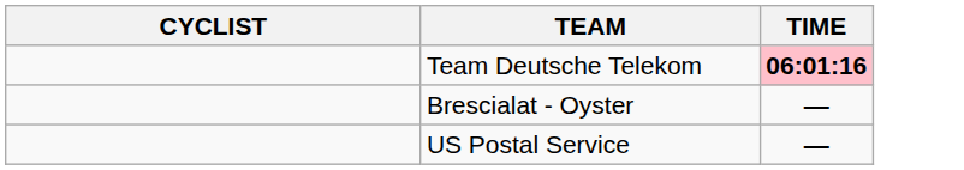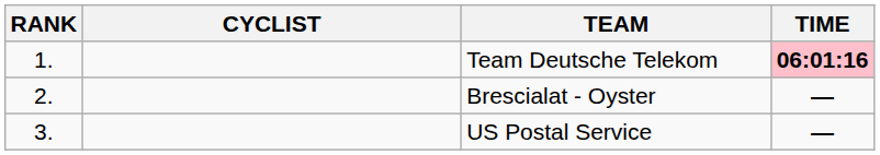+ column: RANK | 1. | 2. | 3.
